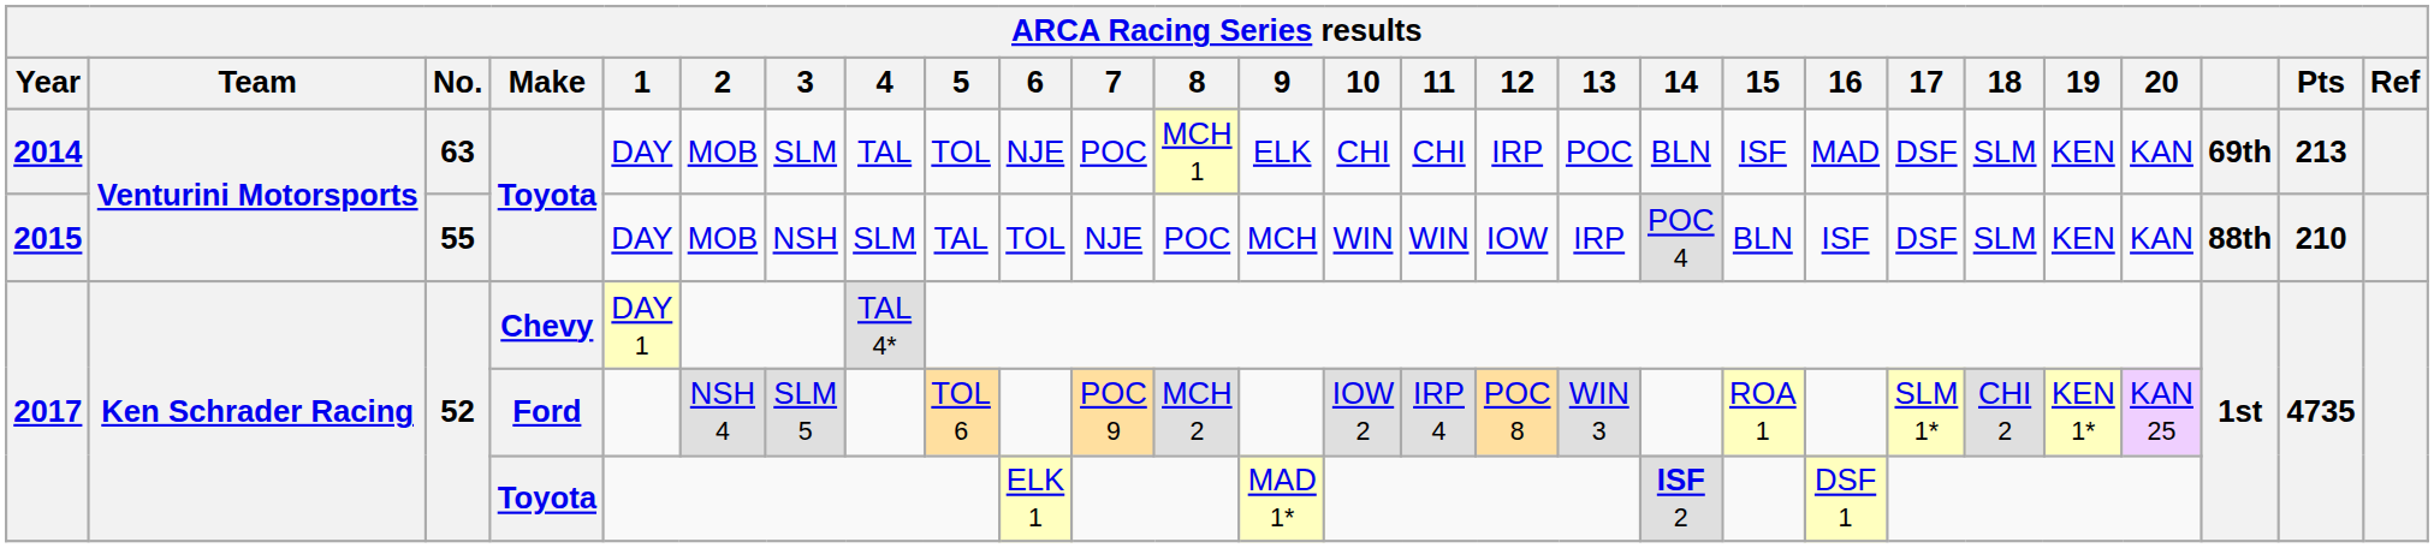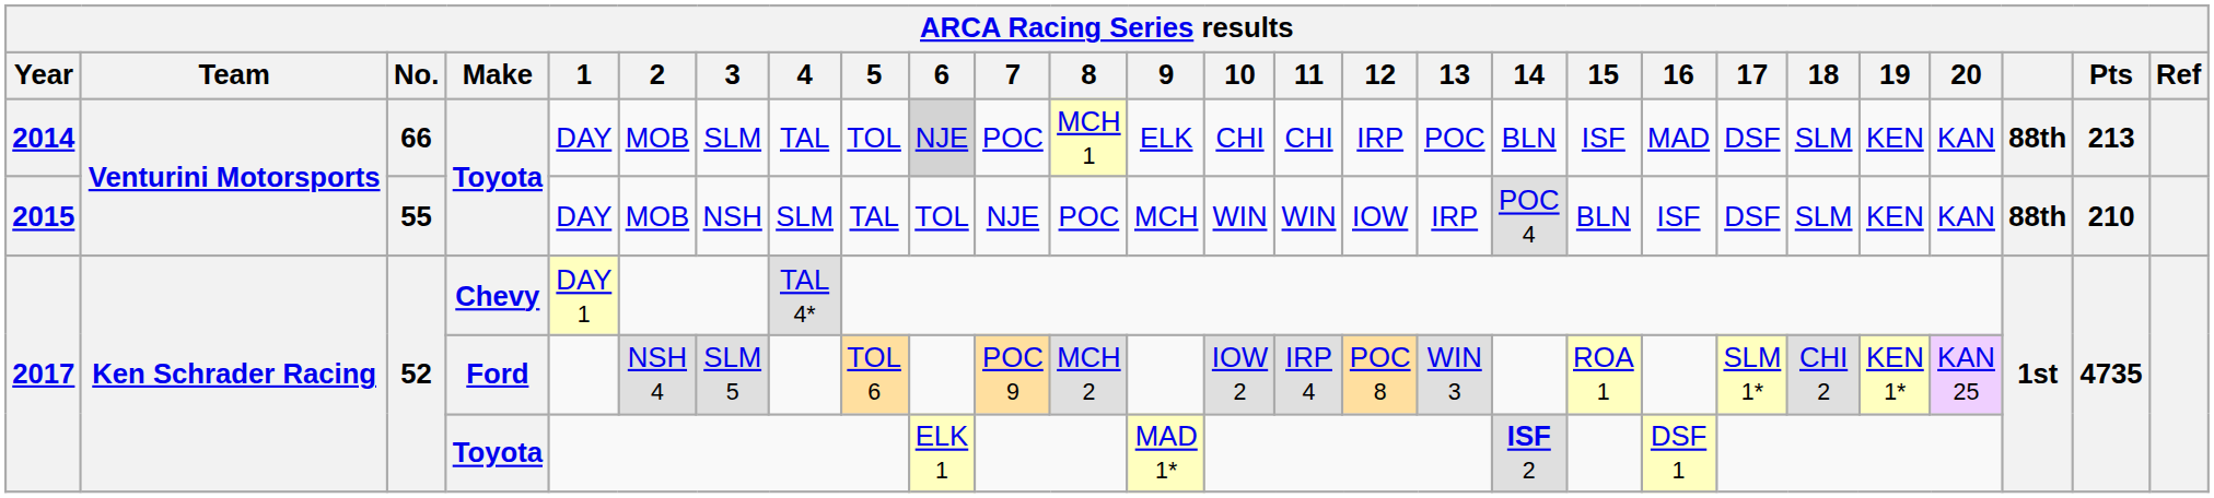2014 | No.: 63 -> 66
2014 | 6: no background -> lightgrey background
2014 | column 25: 69th -> 88th
